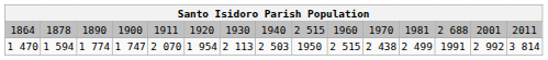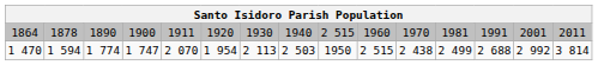1864 | column 13: 2 688 -> 1991
1 470 | column 13: 1991 -> 2 688
